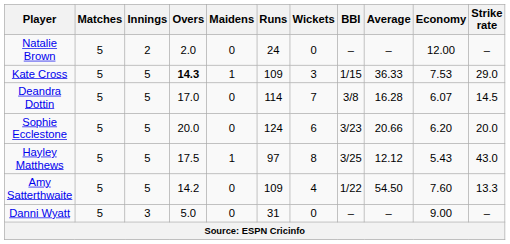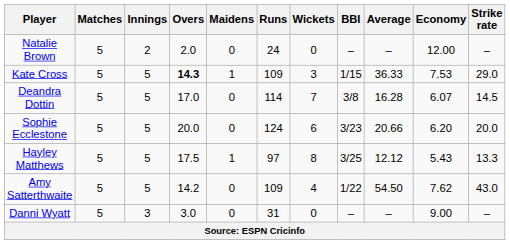Hayley Matthews | Strike rate: 43.0 -> 13.3
Amy Satterthwaite | Economy: 7.60 -> 7.62
Amy Satterthwaite | Strike rate: 13.3 -> 43.0
Danni Wyatt | Overs: 5.0 -> 3.0
